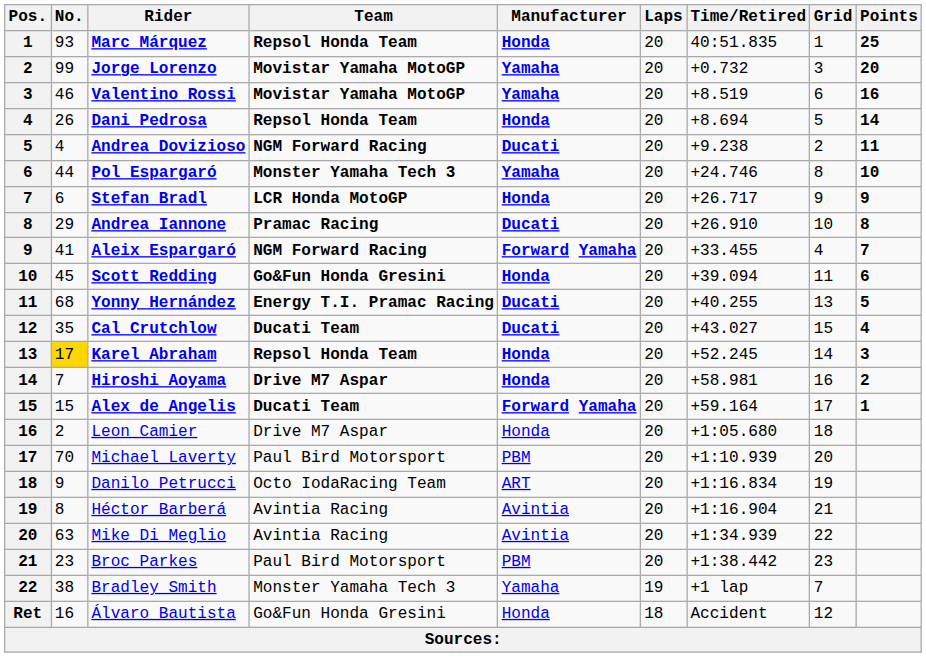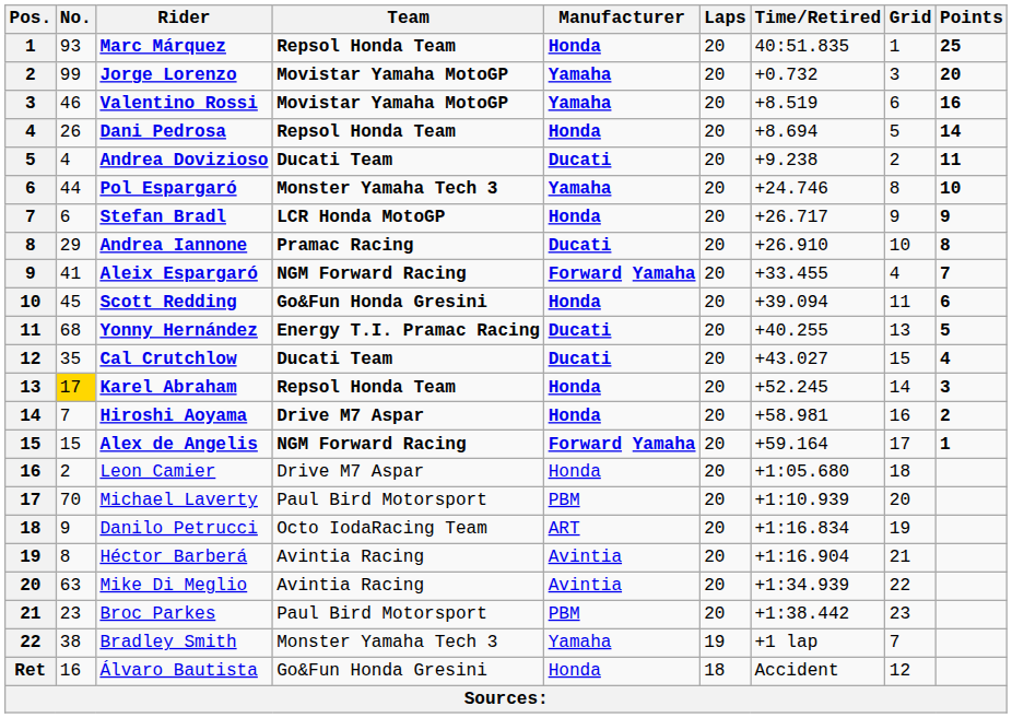Andrea Dovizioso | Team: NGM Forward Racing -> Ducati Team
Alex de Angelis | Team: Ducati Team -> NGM Forward Racing
